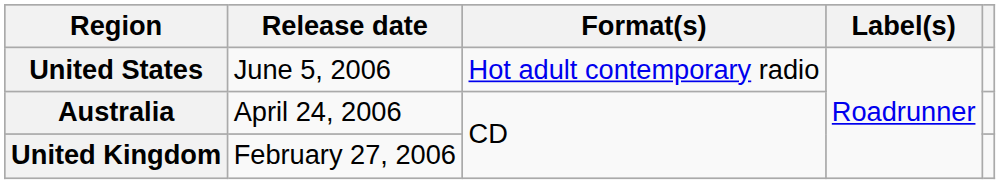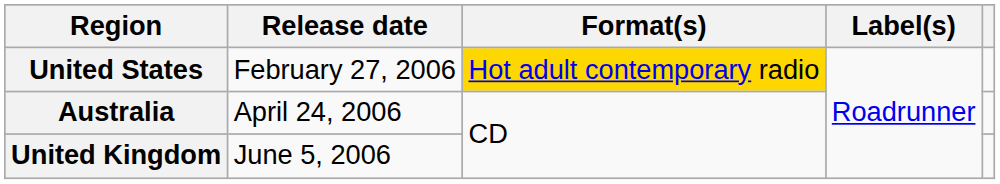United States | Release date: June 5, 2006 -> February 27, 2006
United States | Format(s): no background -> gold background
United Kingdom | Release date: February 27, 2006 -> June 5, 2006
